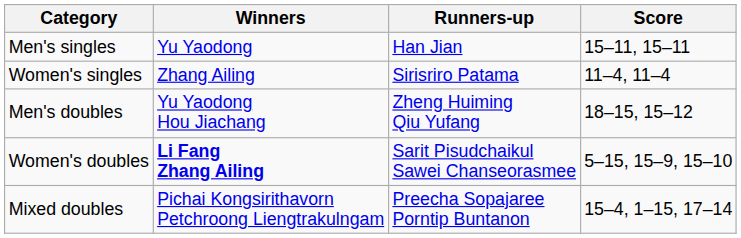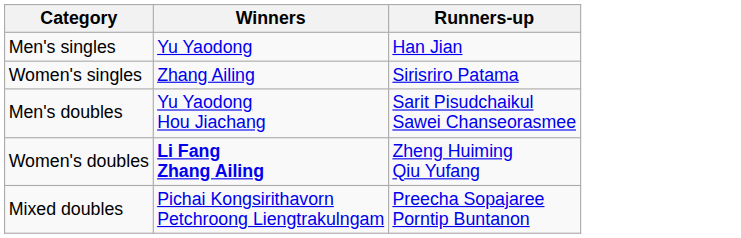- column: Score | 15–11, 15–11 | 11–4, 11–4 | 18–15, 15–12 | 5–15, 15–9, 15–10 | 15–4, 1–15, 17–14
Men's doubles | Runners-up: Zheng Huiming Qiu Yufang -> Sarit Pisudchaikul Sawei Chanseorasmee
Women's doubles | Runners-up: Sarit Pisudchaikul Sawei Chanseorasmee -> Zheng Huiming Qiu Yufang
